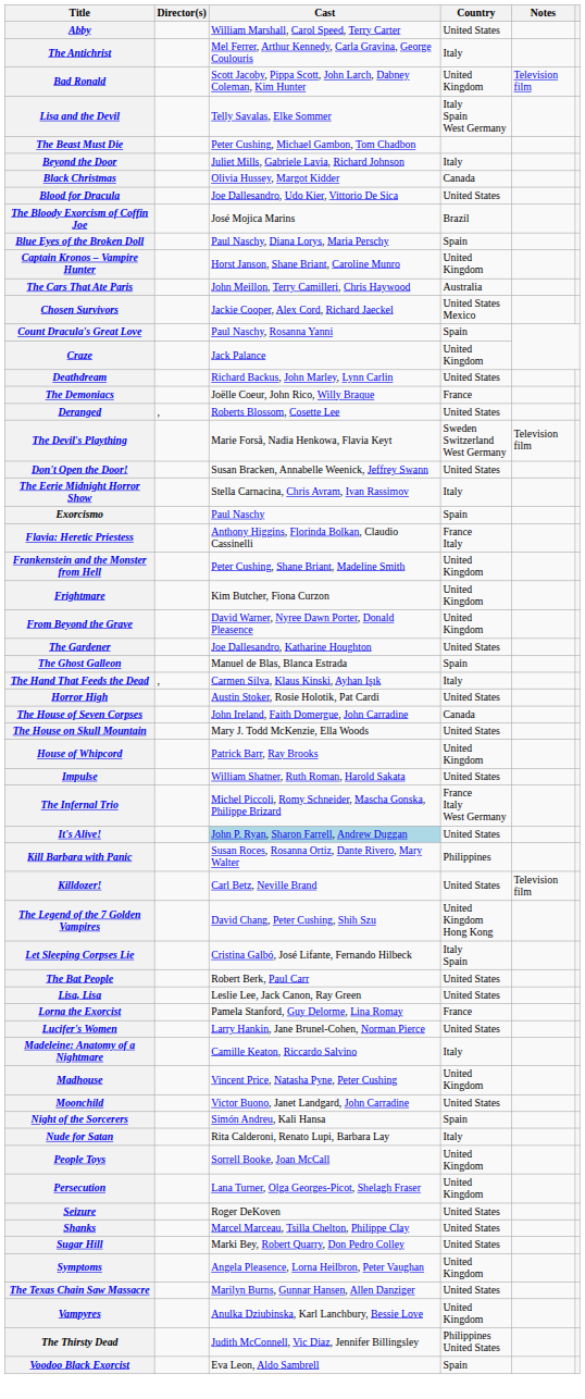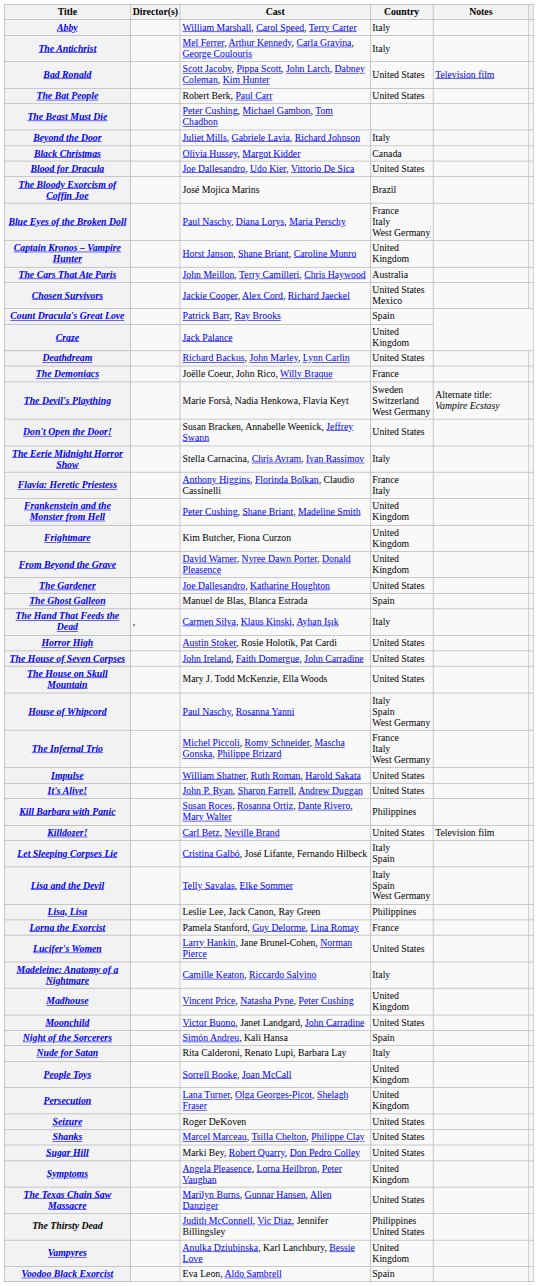Abby | Country: United States -> Italy
Bad Ronald | Country: United Kingdom -> United States
rows swapped: The Bat People <-> Lisa and the Devil
Blue Eyes of the Broken Doll | Country: Spain -> France Italy West Germany
Count Dracula's Great Love | Cast: Paul Naschy, Rosanna Yanni -> Patrick Barr, Ray Brooks
- row: Deranged | , | Roberts Blossom, Cosette Lee | United States
The Devil's Plaything | Notes: Television film -> Alternate title: Vampire Ecstasy
- row: Exorcismo | Paul Naschy | Spain
The House of Seven Corpses | Country: Canada -> United States
House of Whipcord | Cast: Patrick Barr, Ray Brooks -> Paul Naschy, Rosanna Yanni
House of Whipcord | Country: United Kingdom -> Italy Spain West Germany
rows swapped: Impulse <-> The Infernal Trio
It's Alive! | Cast: lightblue background -> no background
- row: The Legend of the 7 Golden Vampires | David Chang, Peter Cushing, Shih Szu | United Kingdom Hong Kong
Lisa, Lisa | Country: United States -> Philippines
rows swapped: The Thirsty Dead <-> Vampyres
